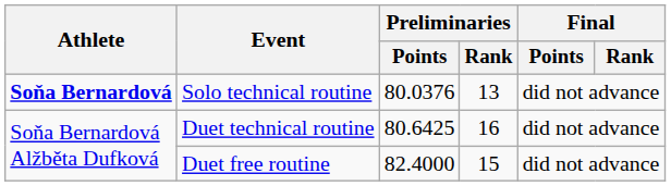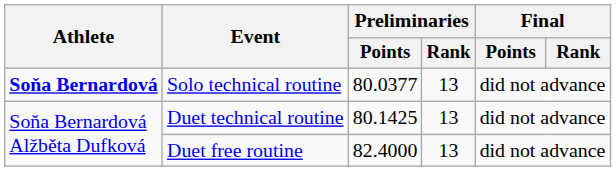Solo technical routine | Preliminaries / Points: 80.0376 -> 80.0377
Duet technical routine | Preliminaries / Points: 80.6425 -> 80.1425
Duet technical routine | Preliminaries / Rank: 16 -> 13
Duet free routine | Preliminaries / Rank: 15 -> 13
